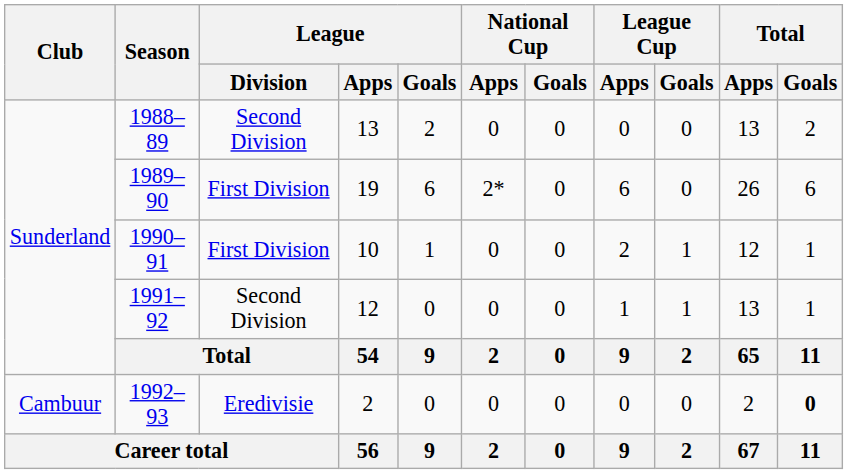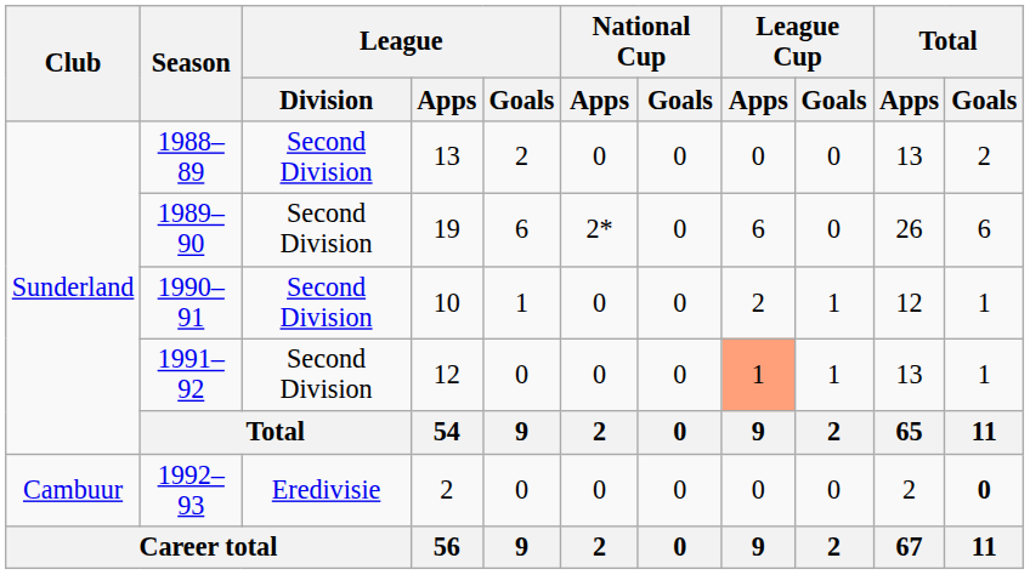1989–90 | League / Division: First Division -> Second Division
1990–91 | League / Division: First Division -> Second Division
1991–92 | League Cup / Apps: no background -> lightsalmon background
